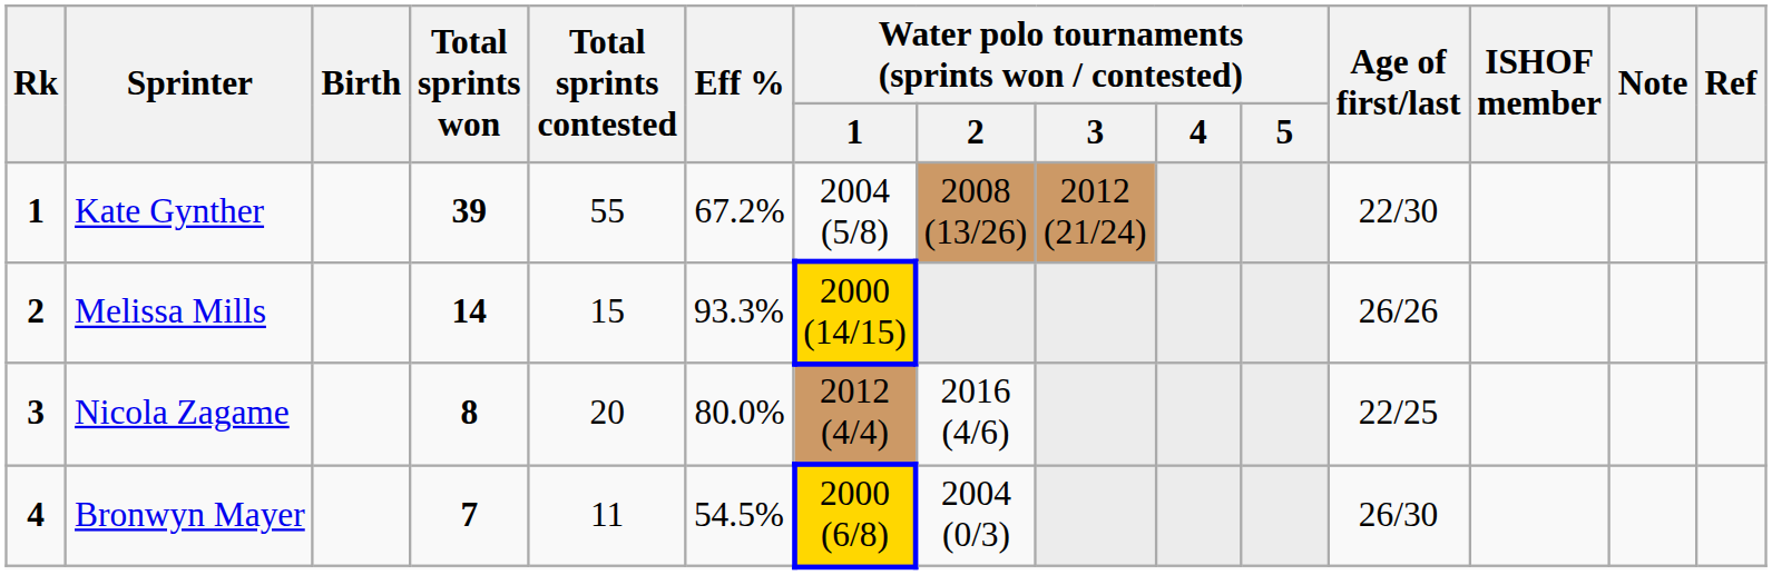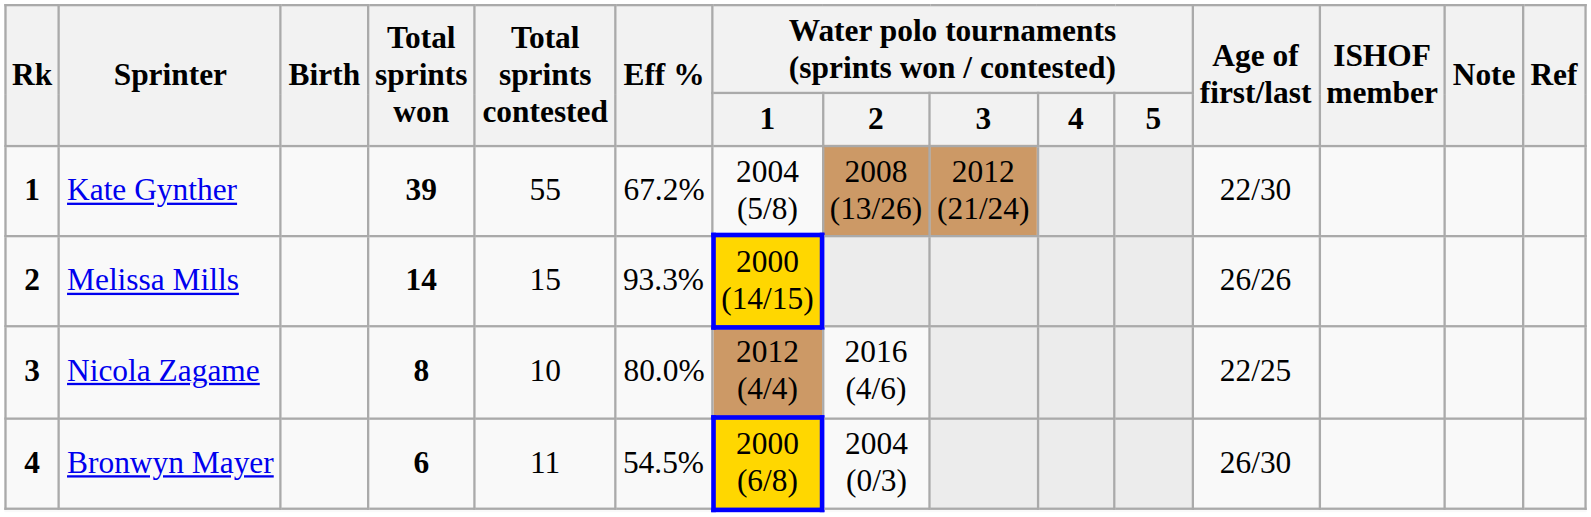Nicola Zagame | Total sprints contested: 20 -> 10
Bronwyn Mayer | Total sprints won: 7 -> 6
